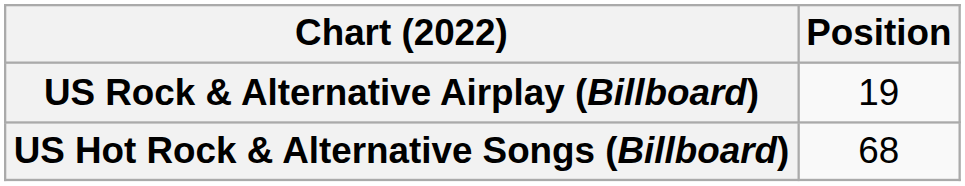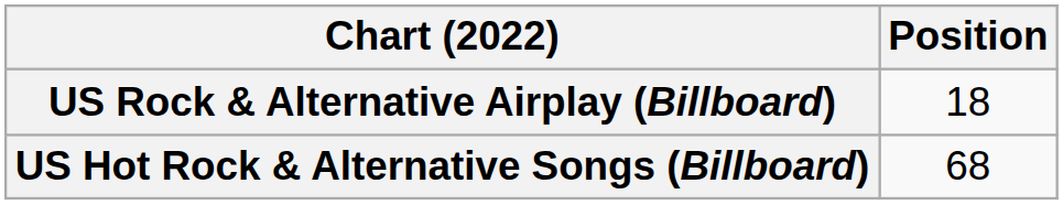US Rock & Alternative Airplay (Billboard) | Position: 19 -> 18
